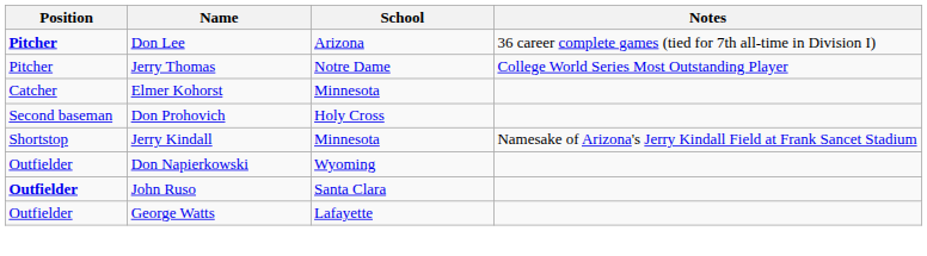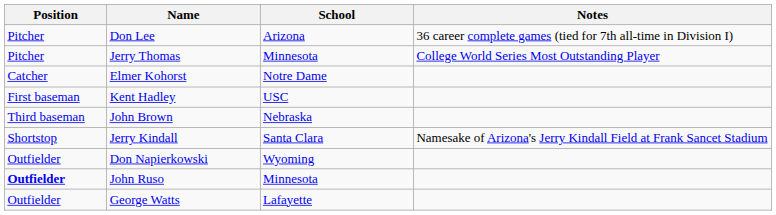Don Lee | Position: bold -> normal
Jerry Thomas | School: Notre Dame -> Minnesota
Elmer Kohorst | School: Minnesota -> Notre Dame
+ row: First baseman | Kent Hadley | USC
- row: Second baseman | Don Prohovich | Holy Cross
+ row: Third baseman | John Brown | Nebraska
Jerry Kindall | School: Minnesota -> Santa Clara
John Ruso | School: Santa Clara -> Minnesota
